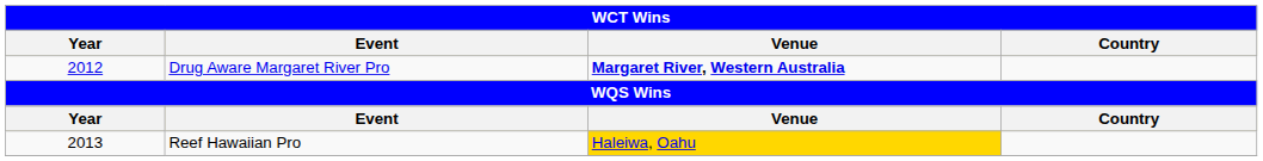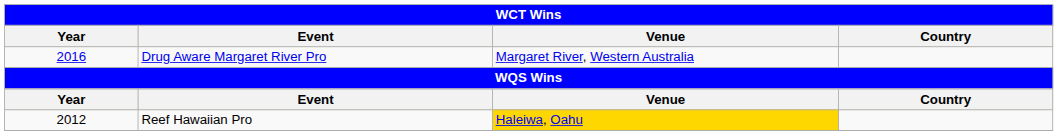Drug Aware Margaret River Pro | Year: 2012 -> 2016
Drug Aware Margaret River Pro | Venue: bold -> normal
Reef Hawaiian Pro | Year: 2013 -> 2012
